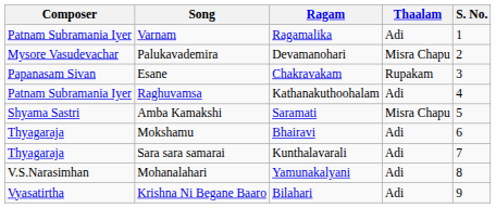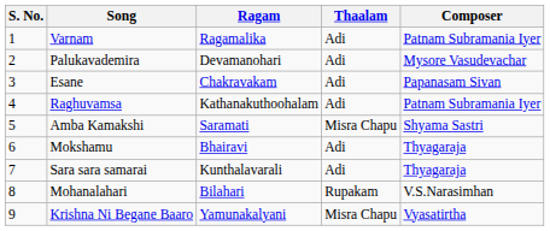columns swapped: S. No. <-> Composer
Palukavademira | Thaalam: Misra Chapu -> Adi
Esane | Thaalam: Rupakam -> Adi
Mohanalahari | Ragam: Yamunakalyani -> Bilahari
Mohanalahari | Thaalam: Adi -> Rupakam
Krishna Ni Begane Baaro | Ragam: Bilahari -> Yamunakalyani
Krishna Ni Begane Baaro | Thaalam: Adi -> Misra Chapu
